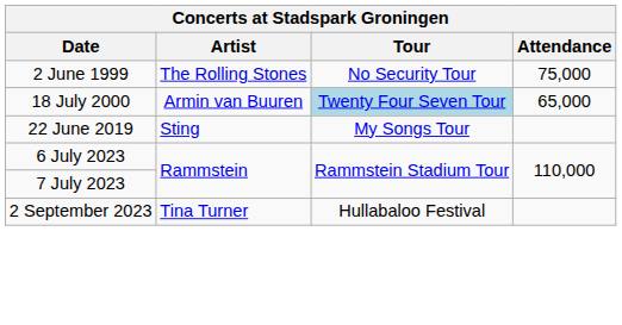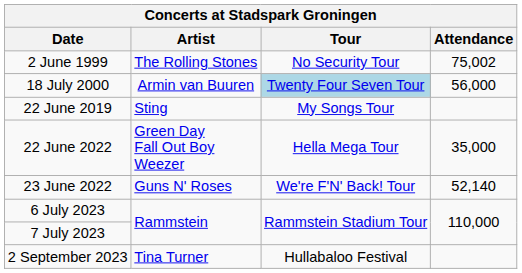2 June 1999 | Attendance: 75,000 -> 75,002
18 July 2000 | Attendance: 65,000 -> 56,000
+ row: 22 June 2022 | Green Day Fall Out Boy Weezer | Hella Mega Tour | 35,000
+ row: 23 June 2022 | Guns N' Roses | We're F'N' Back! Tour | 52,140
